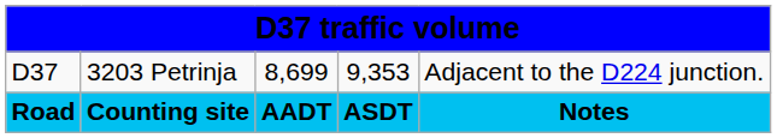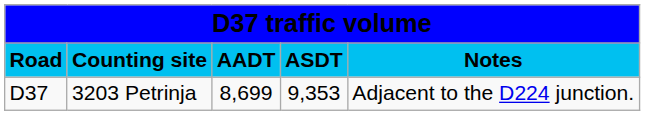rows swapped: Road <-> D37
